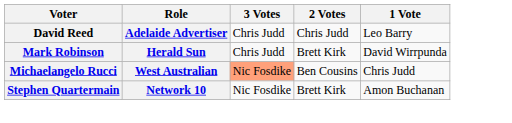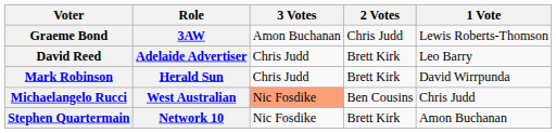+ row: Graeme Bond | 3AW | Amon Buchanan | Chris Judd | Lewis Roberts-Thomson
David Reed | 2 Votes: Chris Judd -> Brett Kirk
